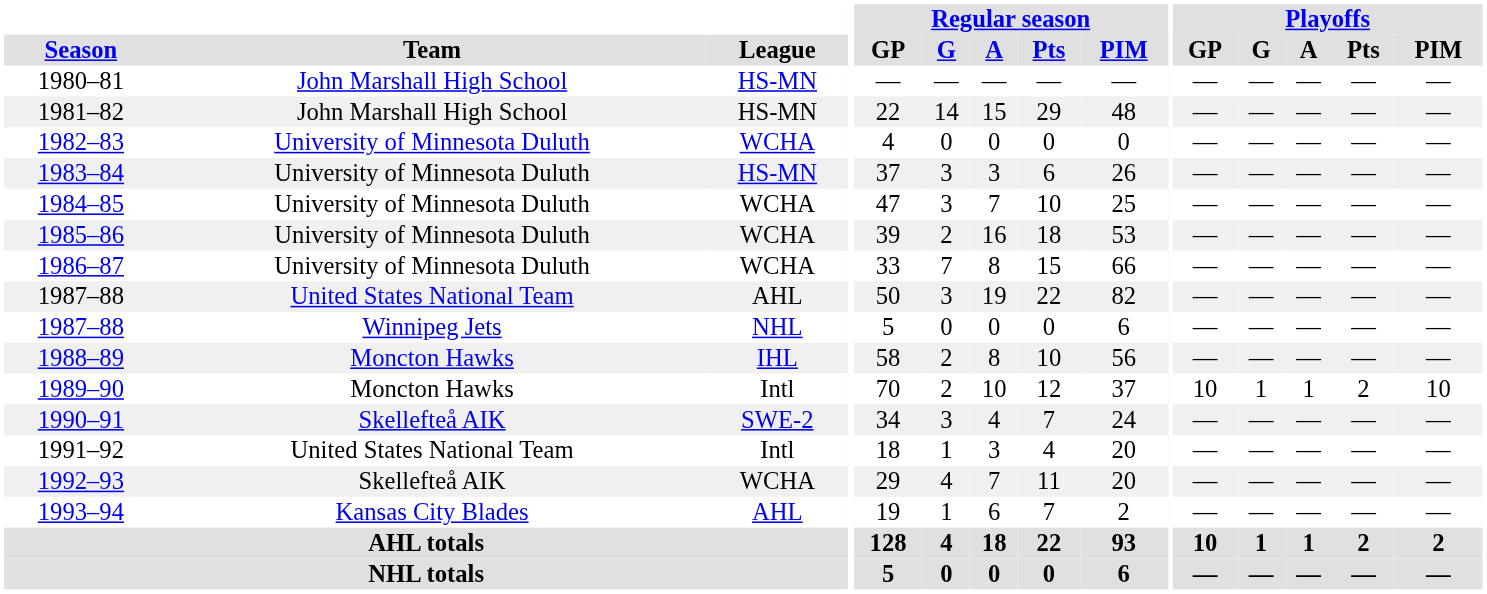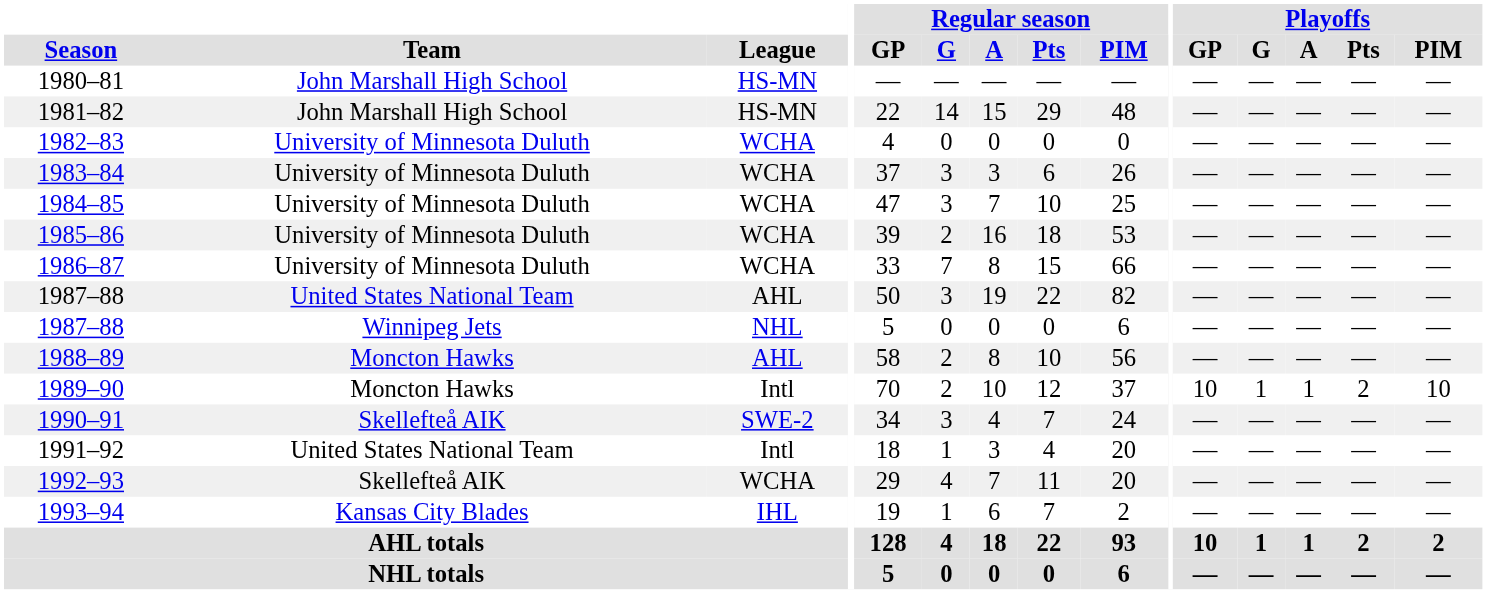1983–84 | League: HS-MN -> WCHA
1988–89 | League: IHL -> AHL
1993–94 | League: AHL -> IHL
